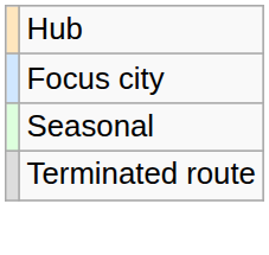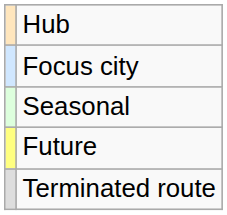+ row: Future
